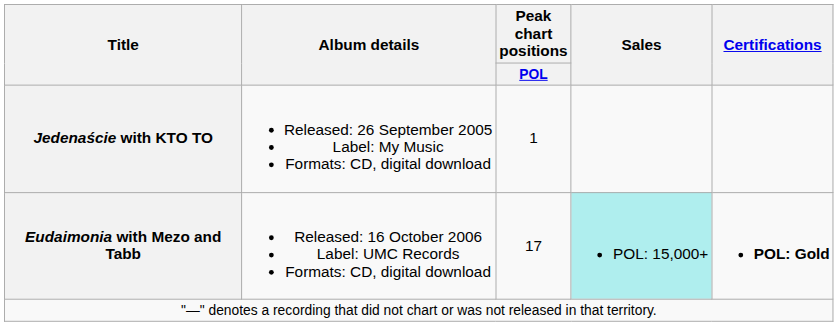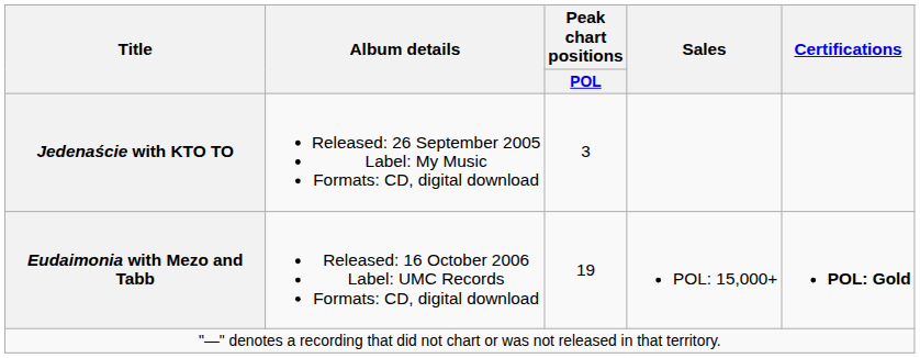Jedenaście with KTO TO | Peak chart positions / POL: 1 -> 3
Eudaimonia with Mezo and Tabb | Peak chart positions / POL: 17 -> 19
Eudaimonia with Mezo and Tabb | Sales: paleturquoise background -> no background
